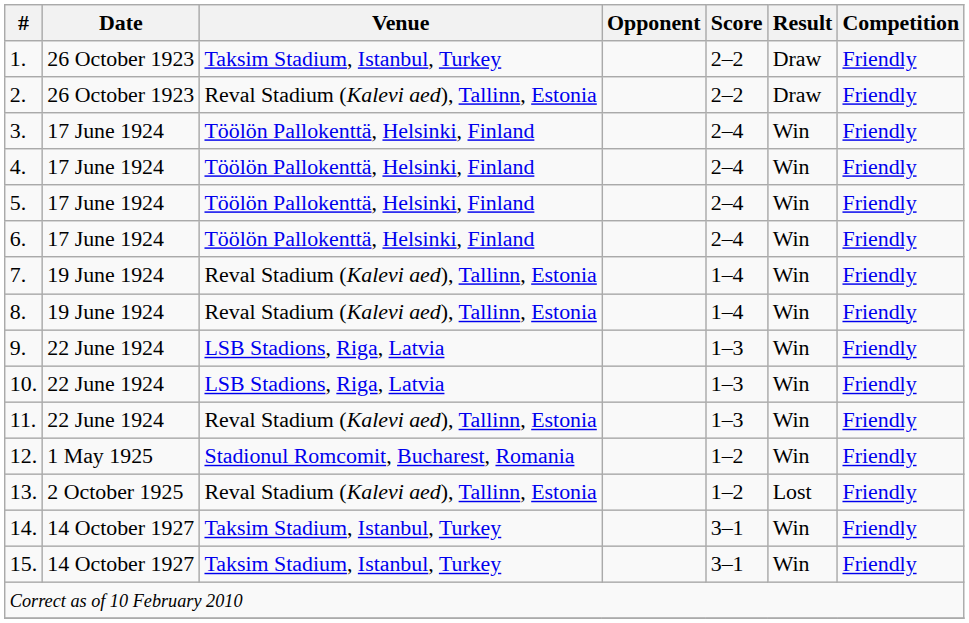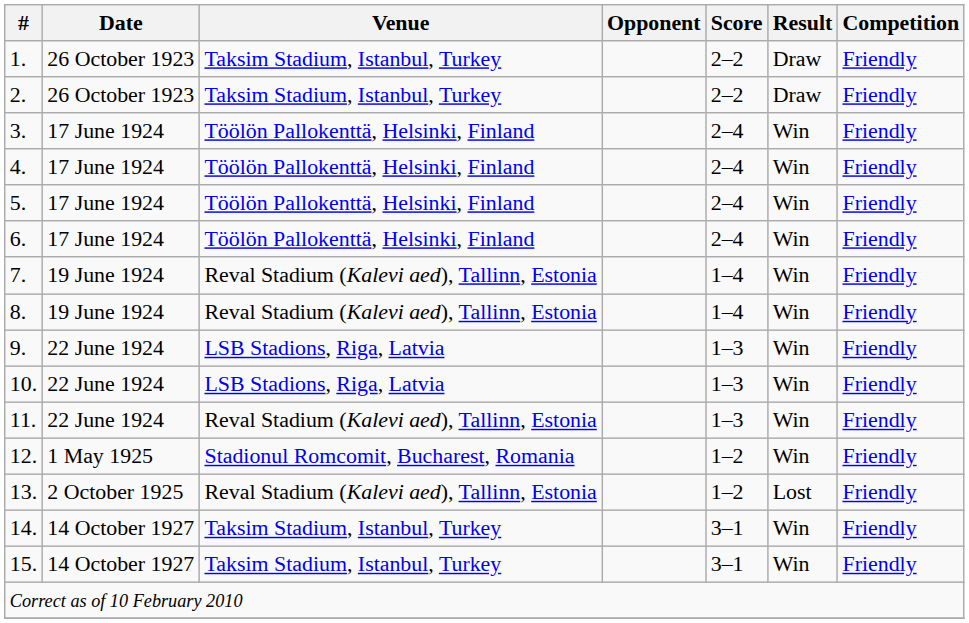2. | Venue: Reval Stadium (Kalevi aed), Tallinn, Estonia -> Taksim Stadium, Istanbul, Turkey
